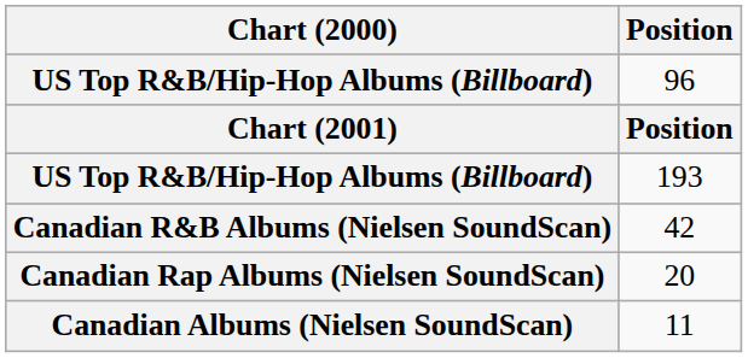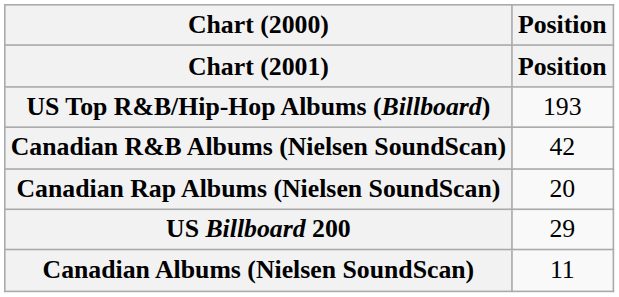- row: US Top R&B/Hip-Hop Albums (Billboard) | 96
+ row: US Billboard 200 | 29
